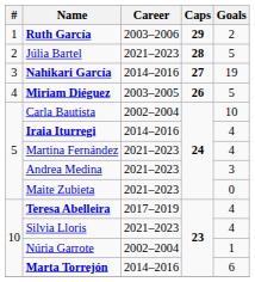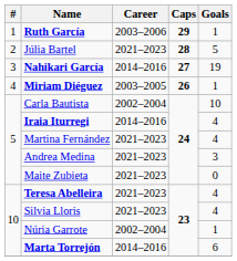Ruth García | Goals: 2 -> 1
Miriam Diéguez | Goals: 5 -> 1
Teresa Abelleira | Career: 2017–2019 -> 2021–2023
